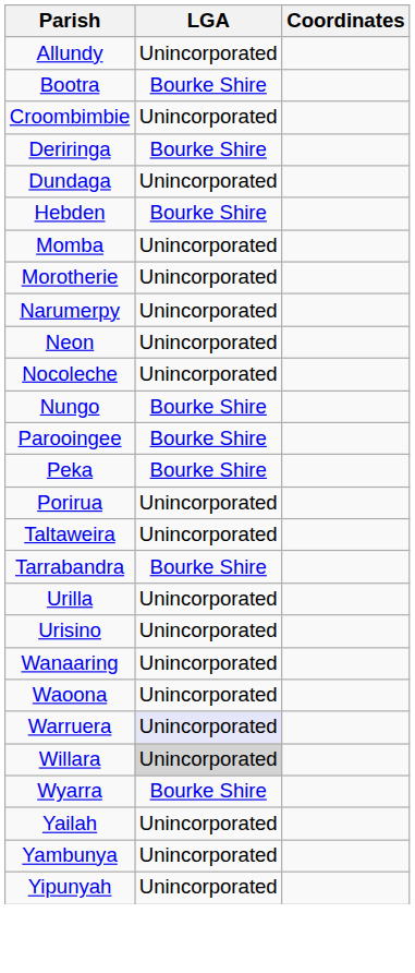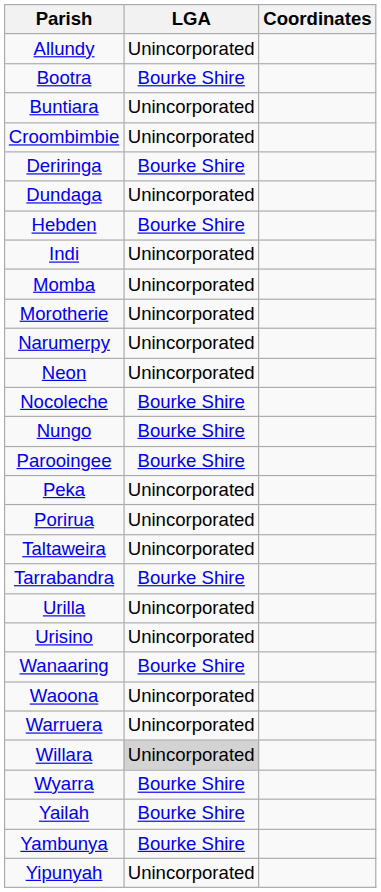+ row: Buntiara | Unincorporated
+ row: Indi | Unincorporated
Nocoleche | LGA: Unincorporated -> Bourke Shire
Peka | LGA: Bourke Shire -> Unincorporated
Wanaaring | LGA: Unincorporated -> Bourke Shire
Warruera | LGA: lavender background -> no background
Yailah | LGA: Unincorporated -> Bourke Shire
Yambunya | LGA: Unincorporated -> Bourke Shire
